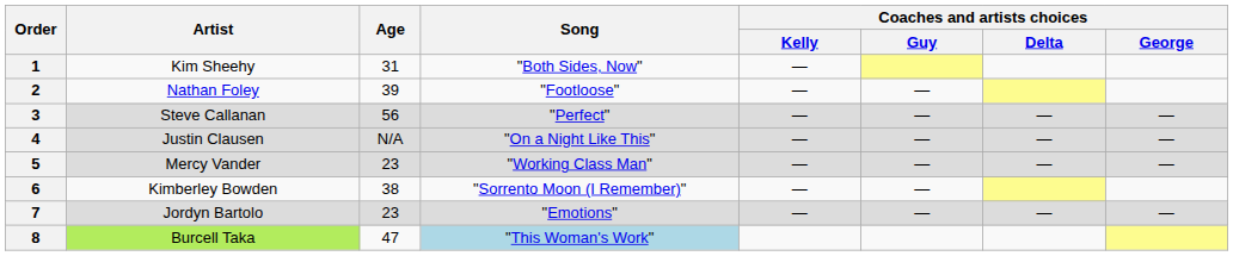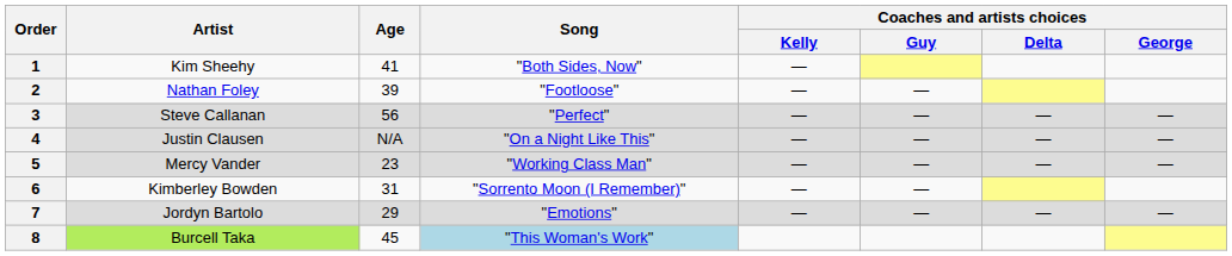1 | Age: 31 -> 41
6 | Age: 38 -> 31
7 | Age: 23 -> 29
8 | Age: 47 -> 45
